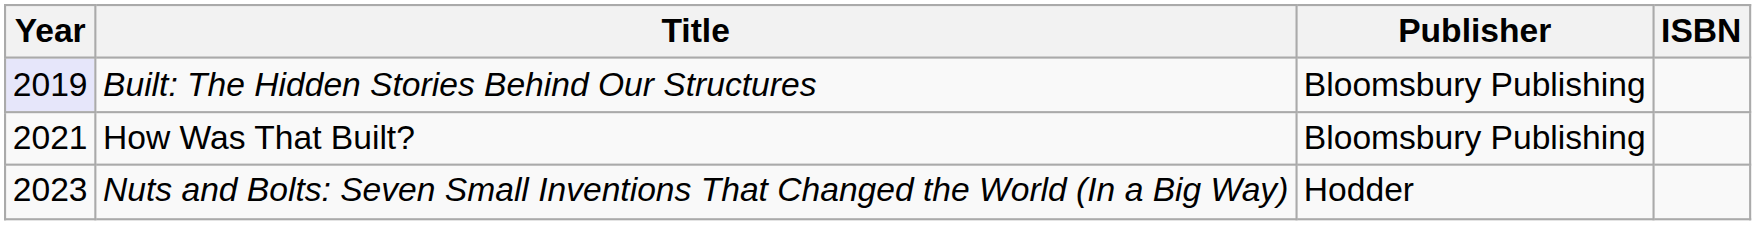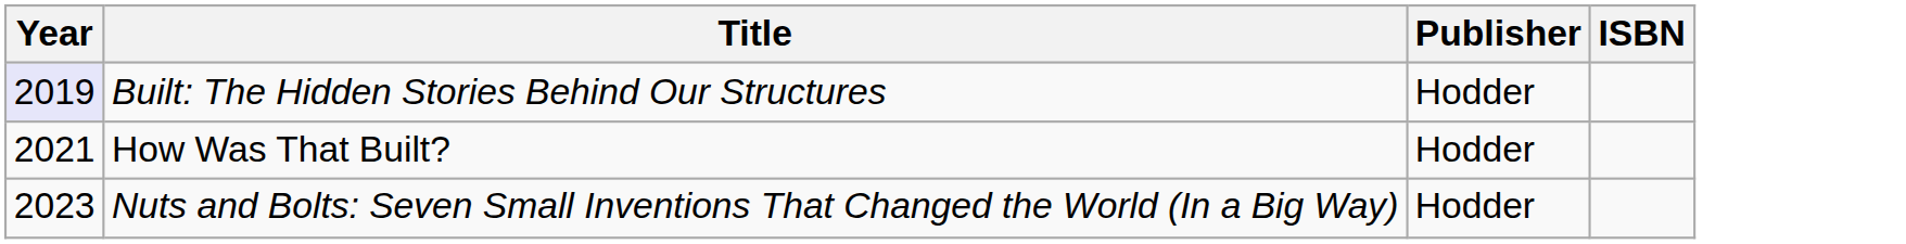Built: The Hidden Stories Behind Our Structures | Publisher: Bloomsbury Publishing -> Hodder
How Was That Built? | Publisher: Bloomsbury Publishing -> Hodder
